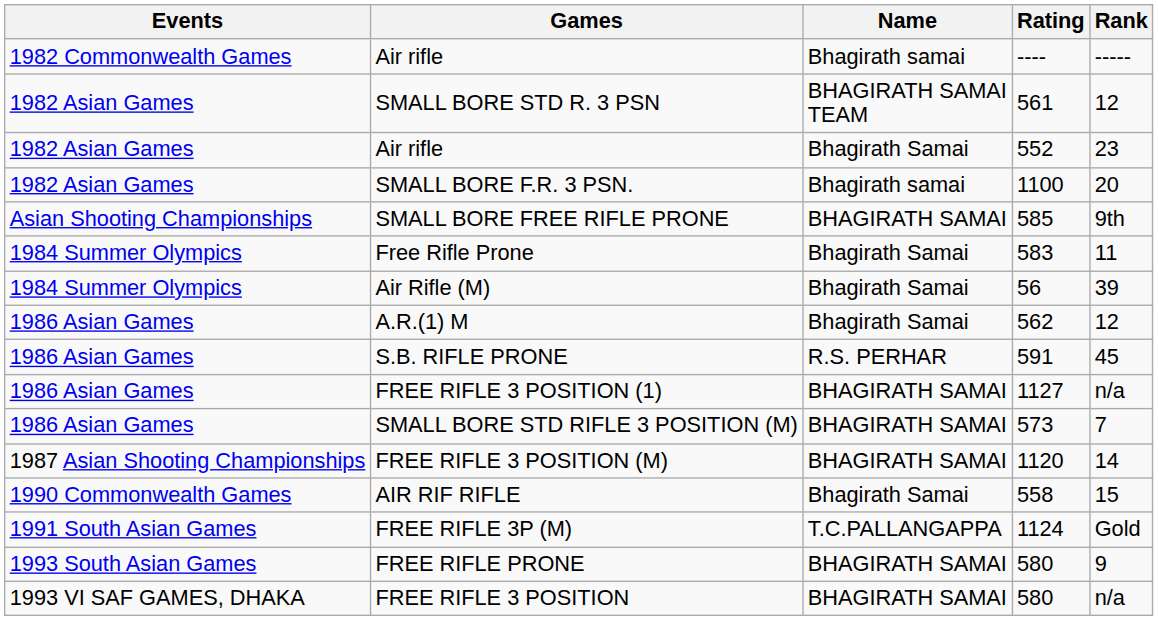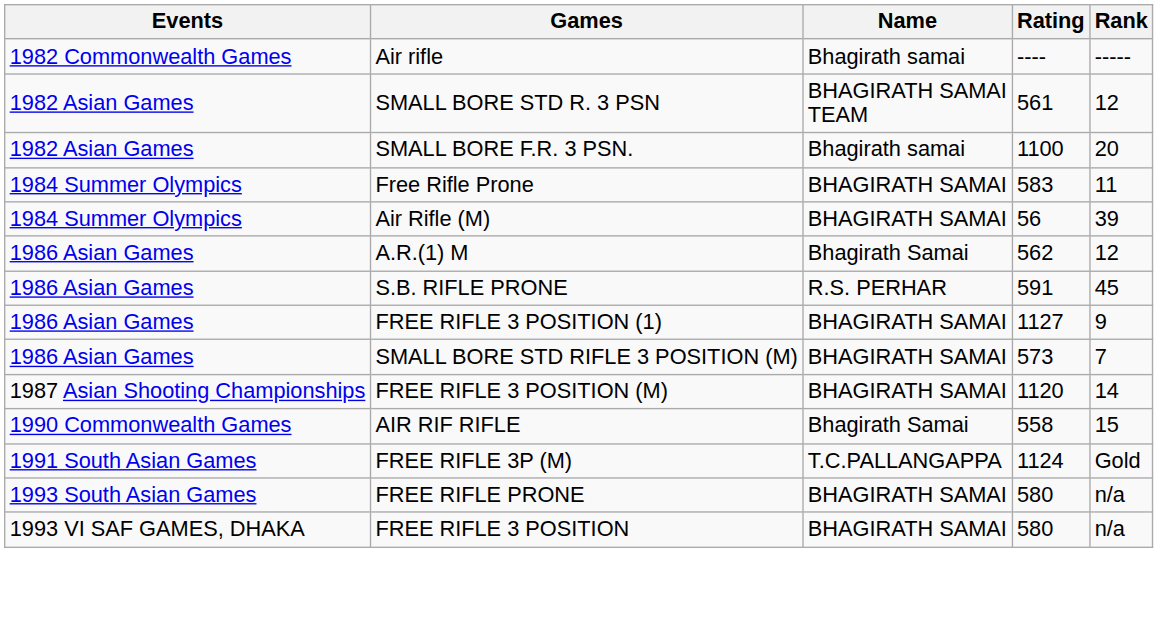- row: 1982 Asian Games | Air rifle | Bhagirath Samai | 552 | 23
- row: Asian Shooting Championships | SMALL BORE FREE RIFLE PRONE | BHAGIRATH SAMAI | 585 | 9th
Free Rifle Prone | Name: Bhagirath Samai -> BHAGIRATH SAMAI
Air Rifle (M) | Name: Bhagirath Samai -> BHAGIRATH SAMAI
FREE RIFLE 3 POSITION (1) | Rank: n/a -> 9
FREE RIFLE PRONE | Rank: 9 -> n/a
